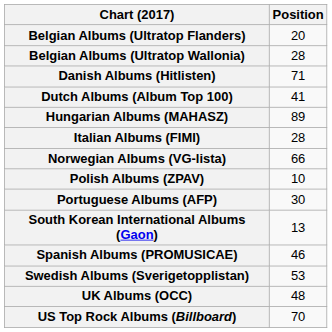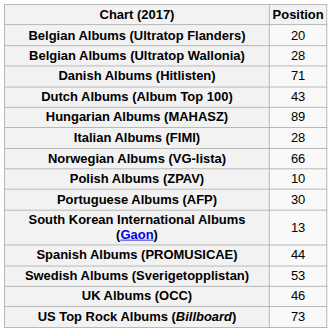Dutch Albums (Album Top 100) | Position: 41 -> 43
Spanish Albums (PROMUSICAE) | Position: 46 -> 44
UK Albums (OCC) | Position: 48 -> 46
US Top Rock Albums (Billboard) | Position: 70 -> 73
